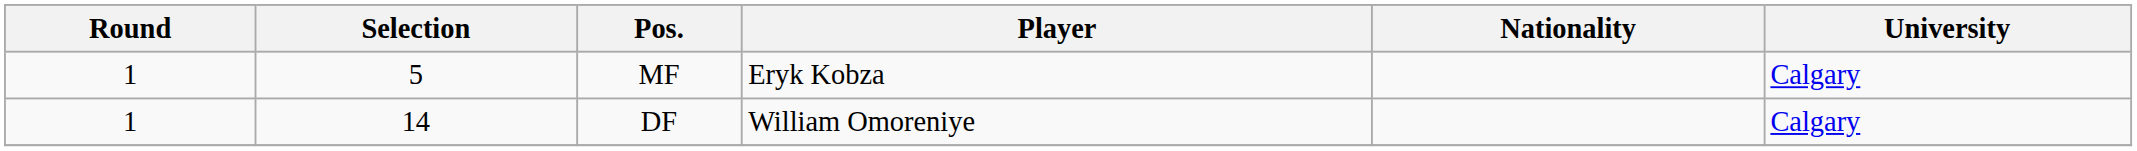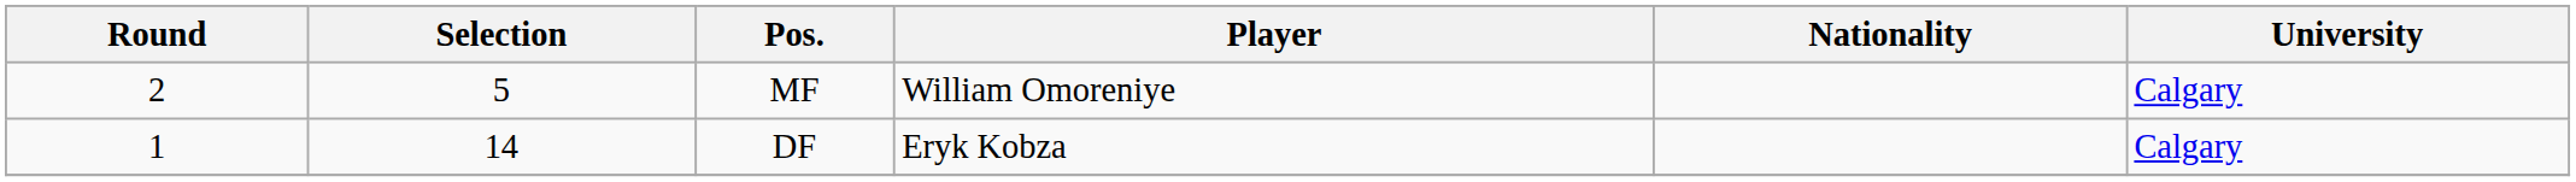MF | Round: 1 -> 2
MF | Player: Eryk Kobza -> William Omoreniye
DF | Player: William Omoreniye -> Eryk Kobza
